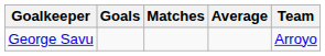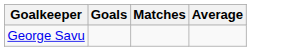- column: Team | Arroyo
